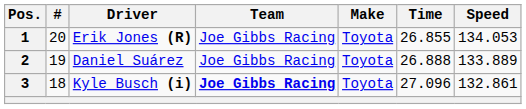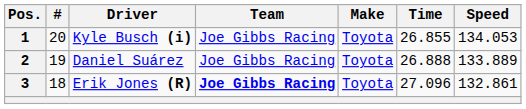1 | Driver: Erik Jones (R) -> Kyle Busch (i)
3 | Driver: Kyle Busch (i) -> Erik Jones (R)
